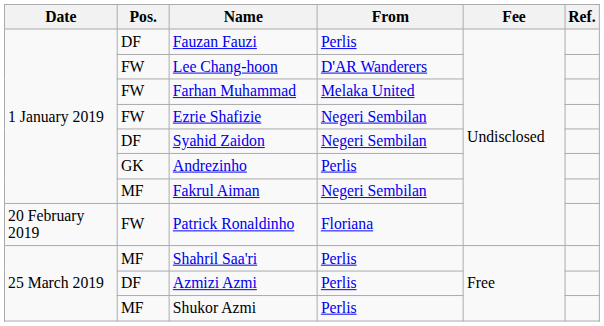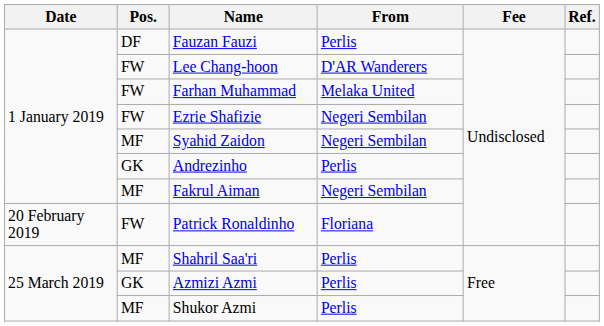Syahid Zaidon | Pos.: DF -> MF
Azmizi Azmi | Pos.: DF -> GK
